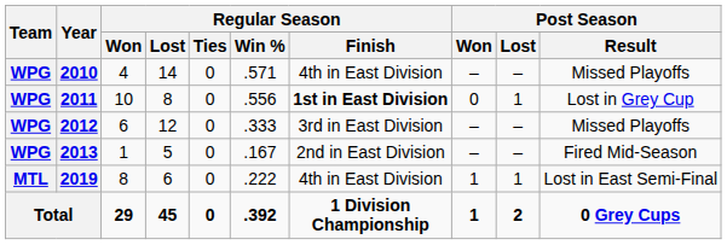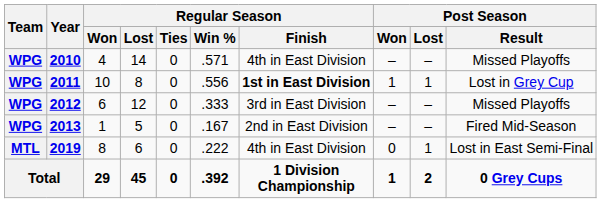2011 | Post Season / Won: 0 -> 1
2019 | Post Season / Won: 1 -> 0
